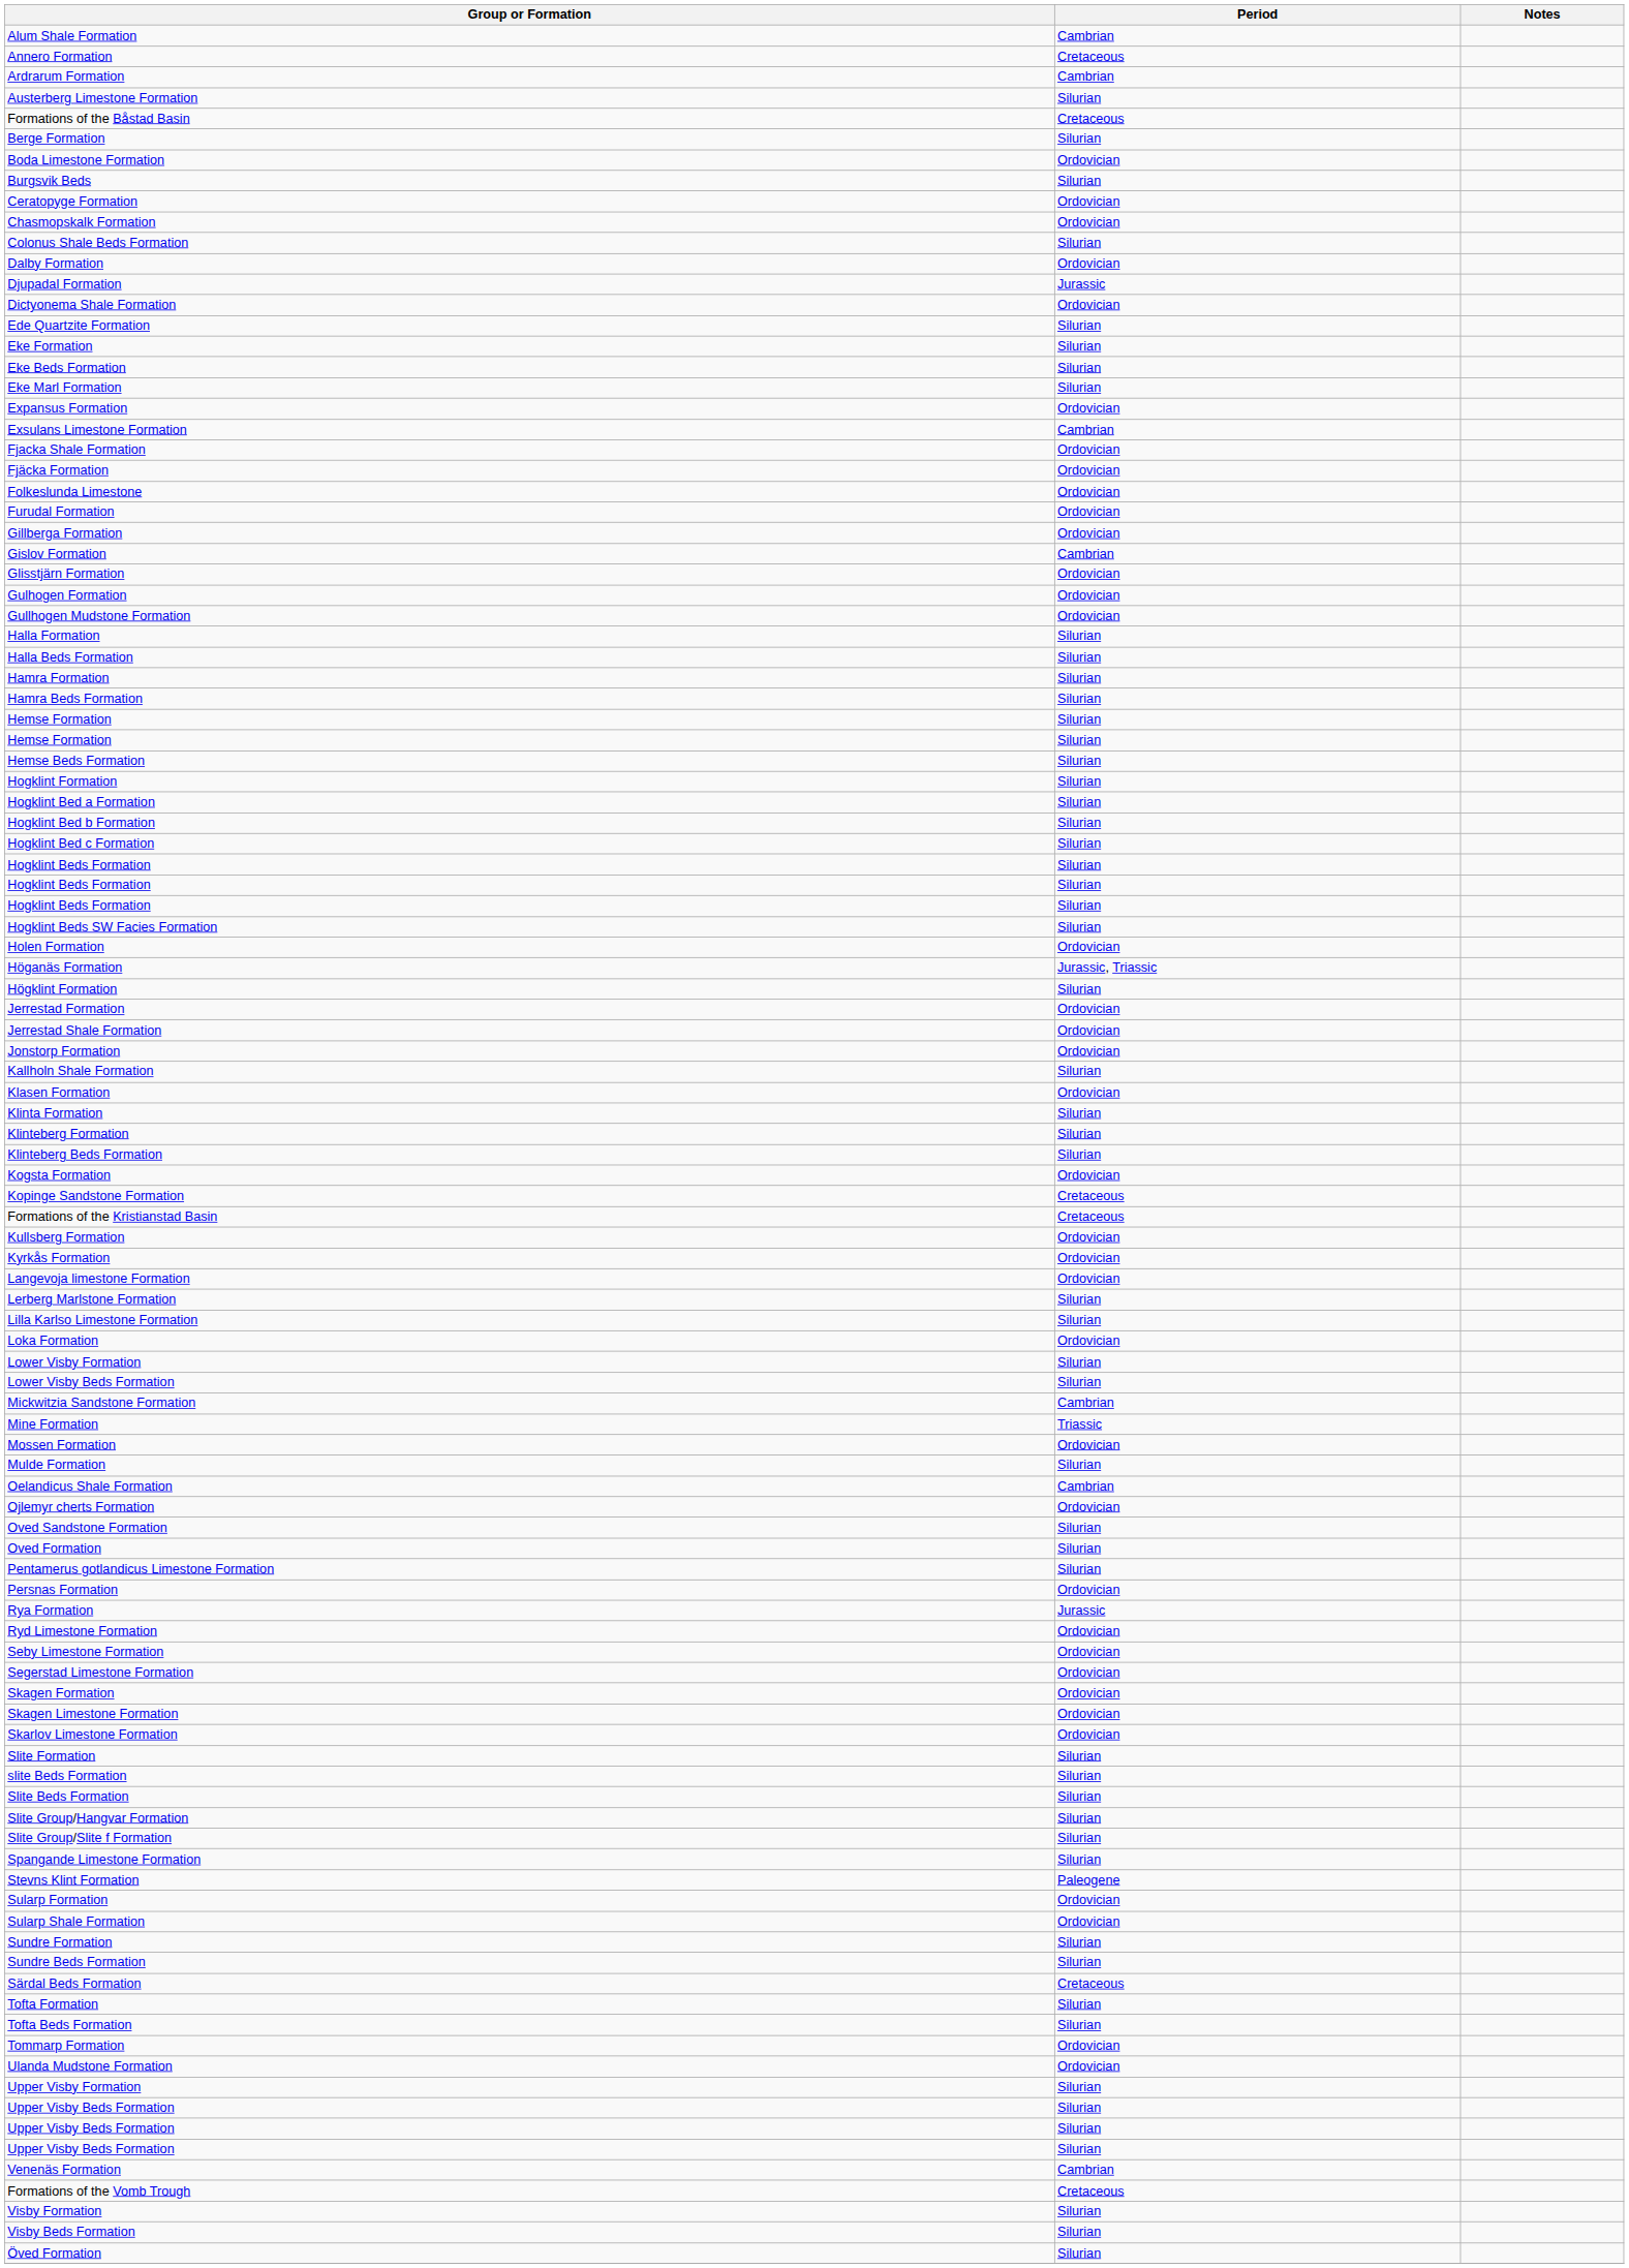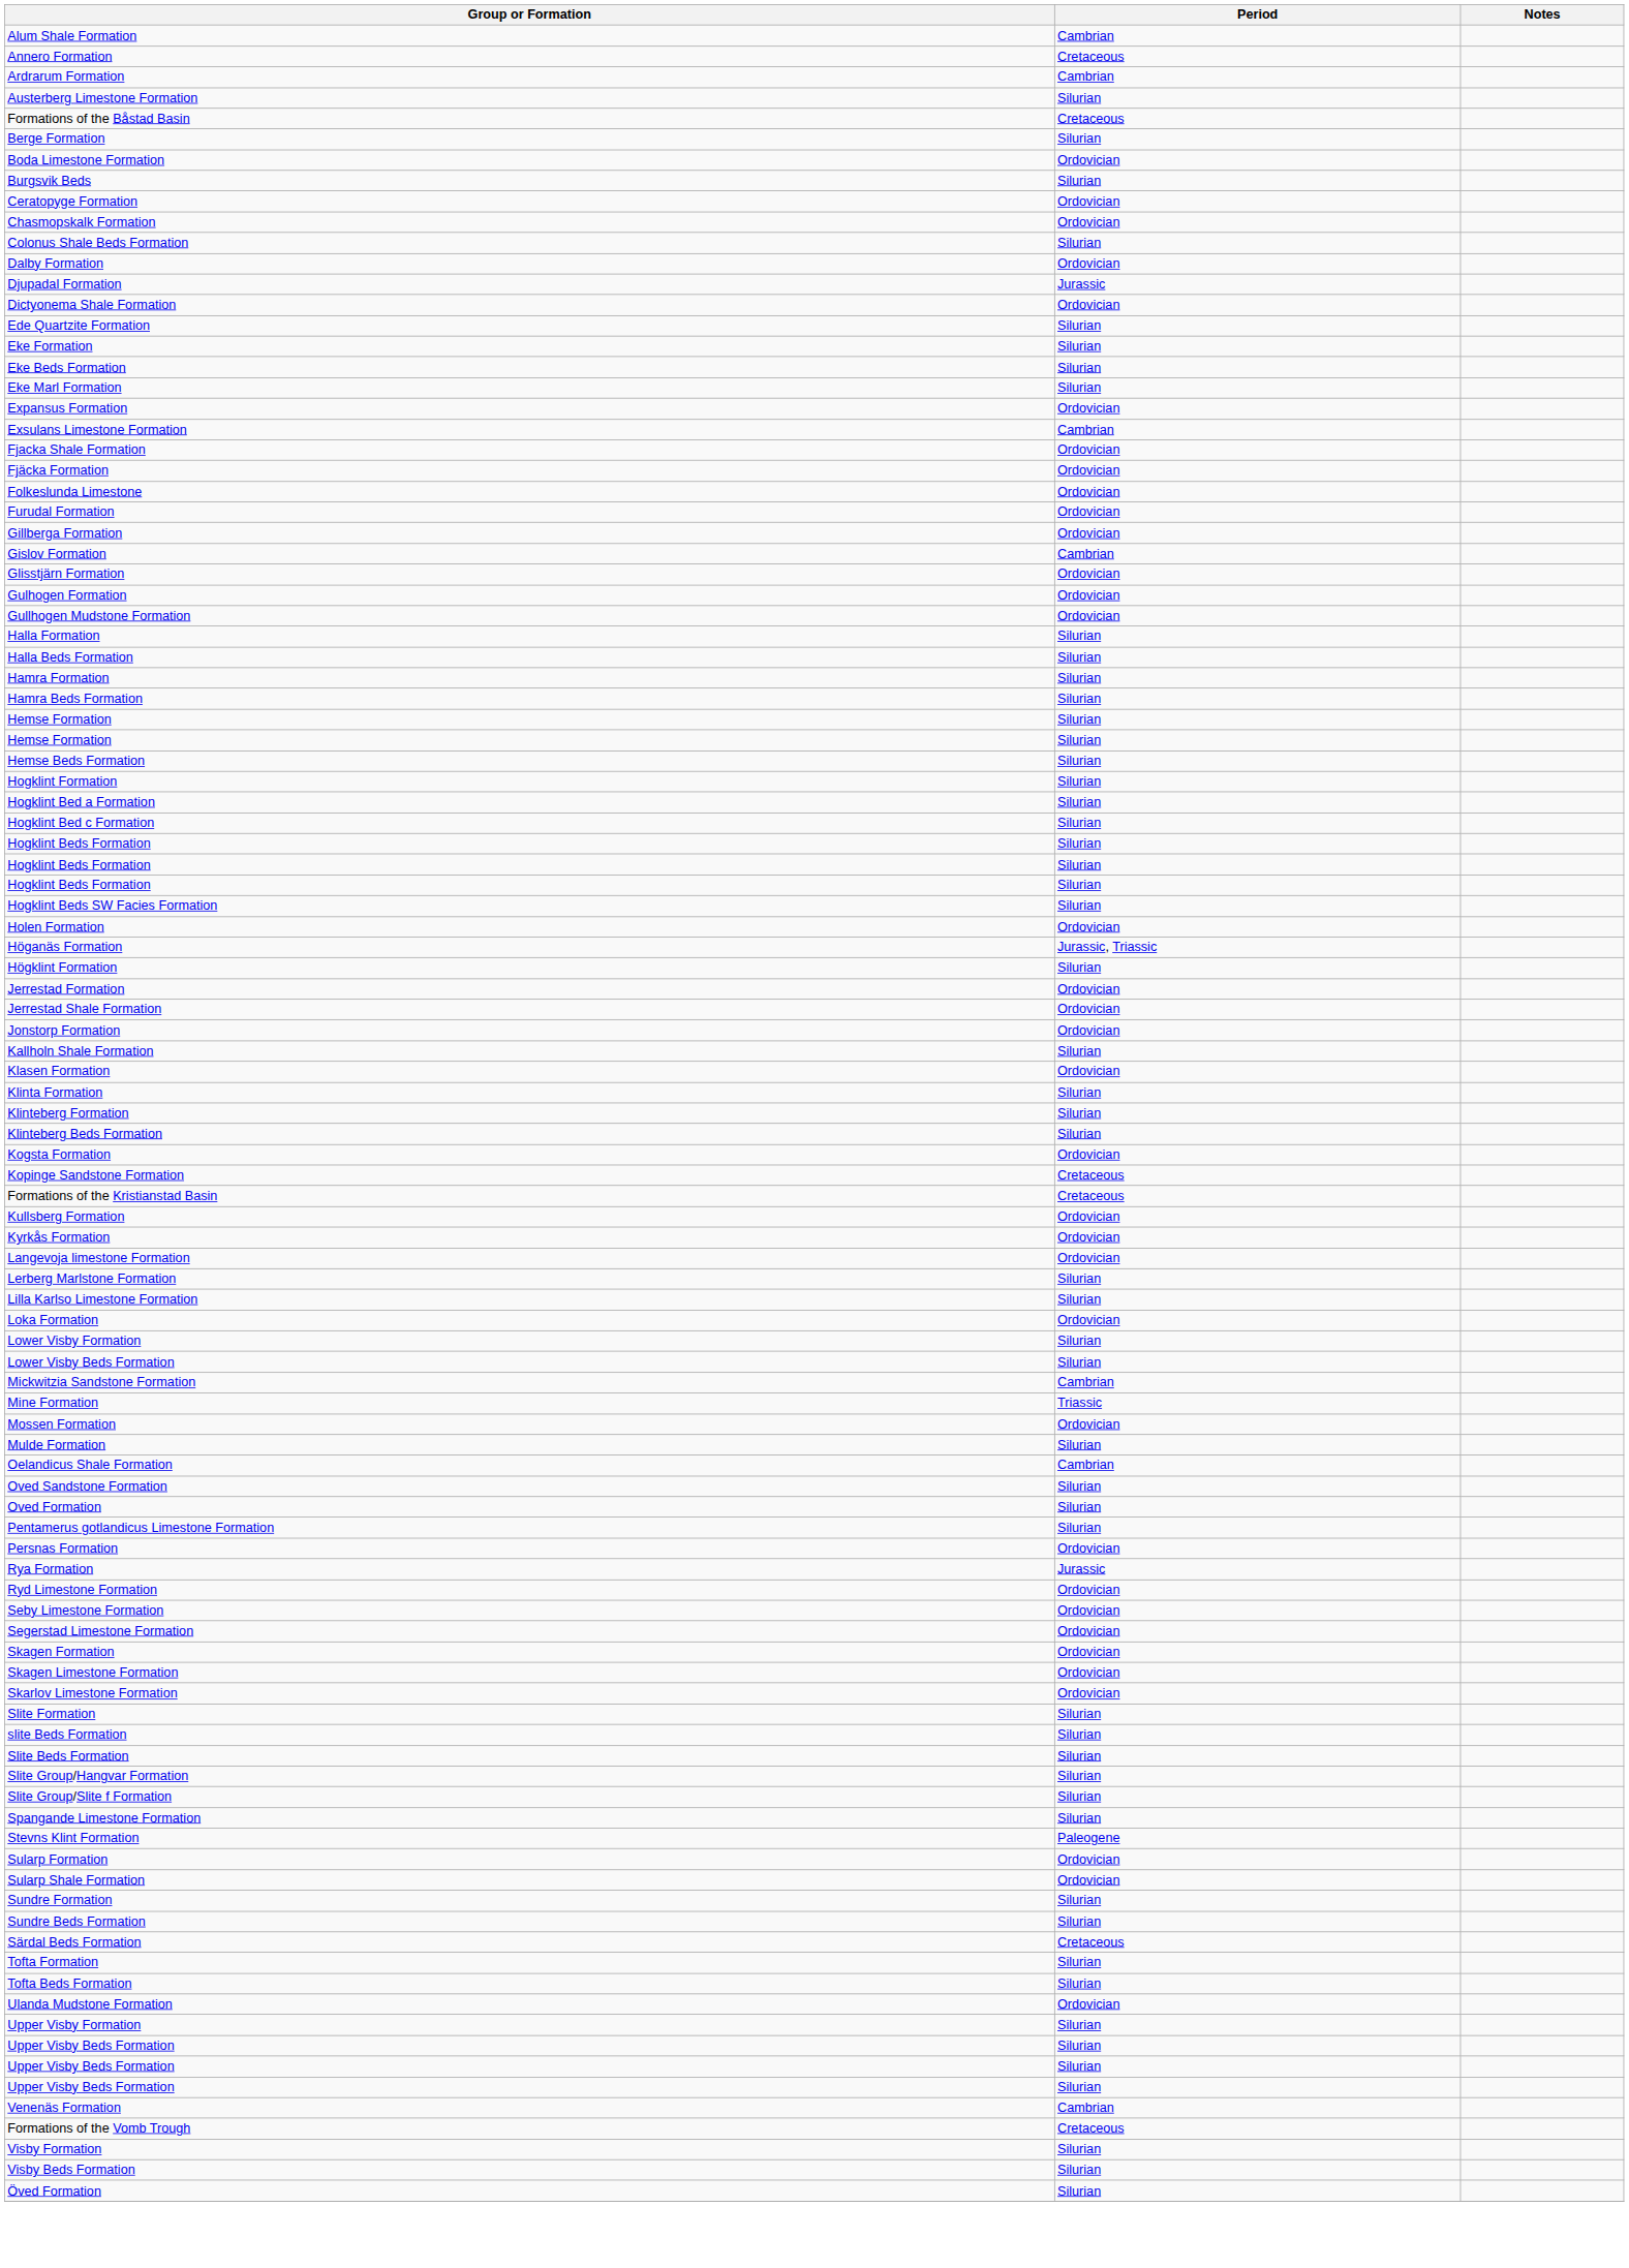- row: Hogklint Bed b Formation | Silurian
- row: Ojlemyr cherts Formation | Ordovician
- row: Tommarp Formation | Ordovician
